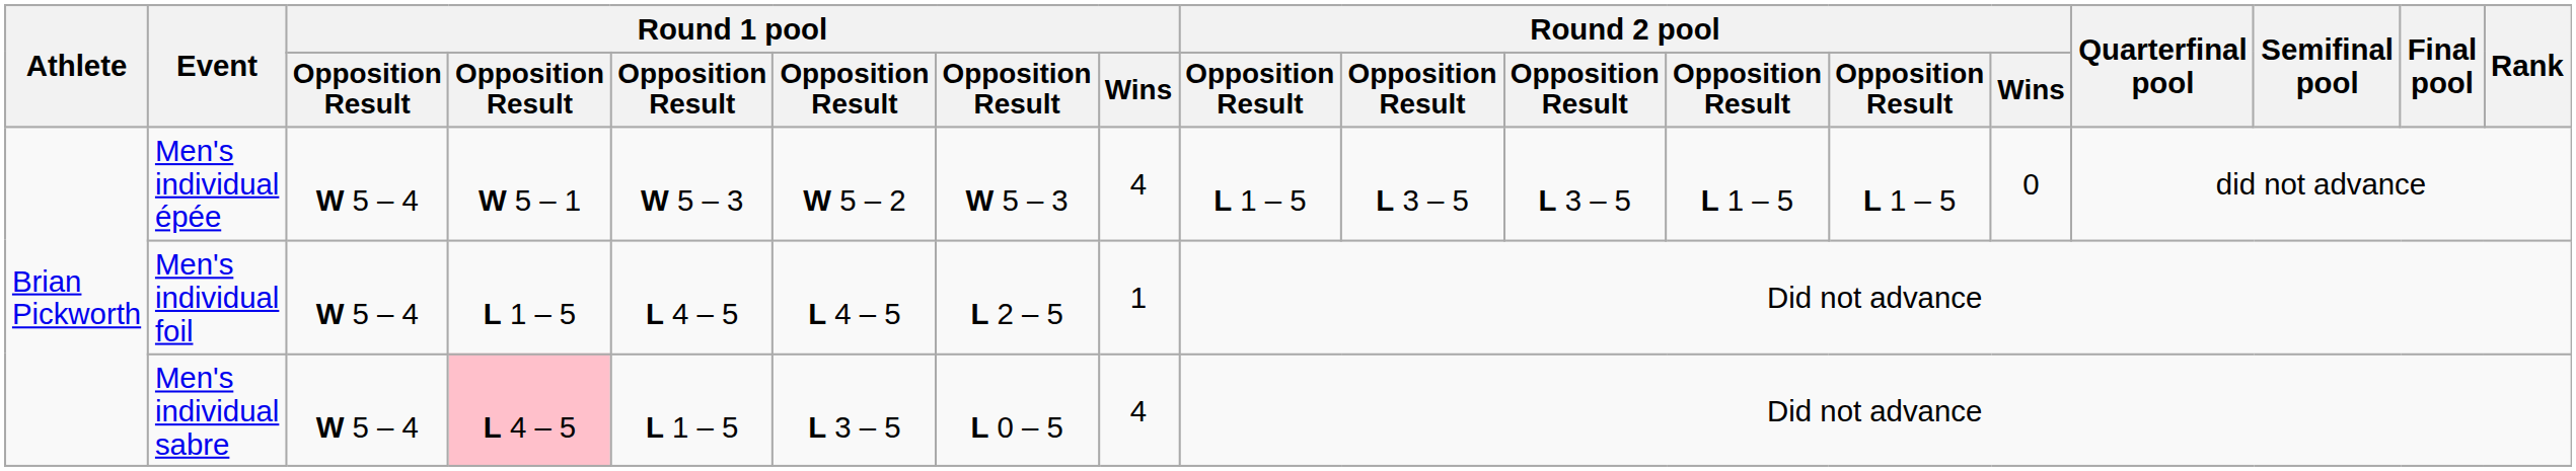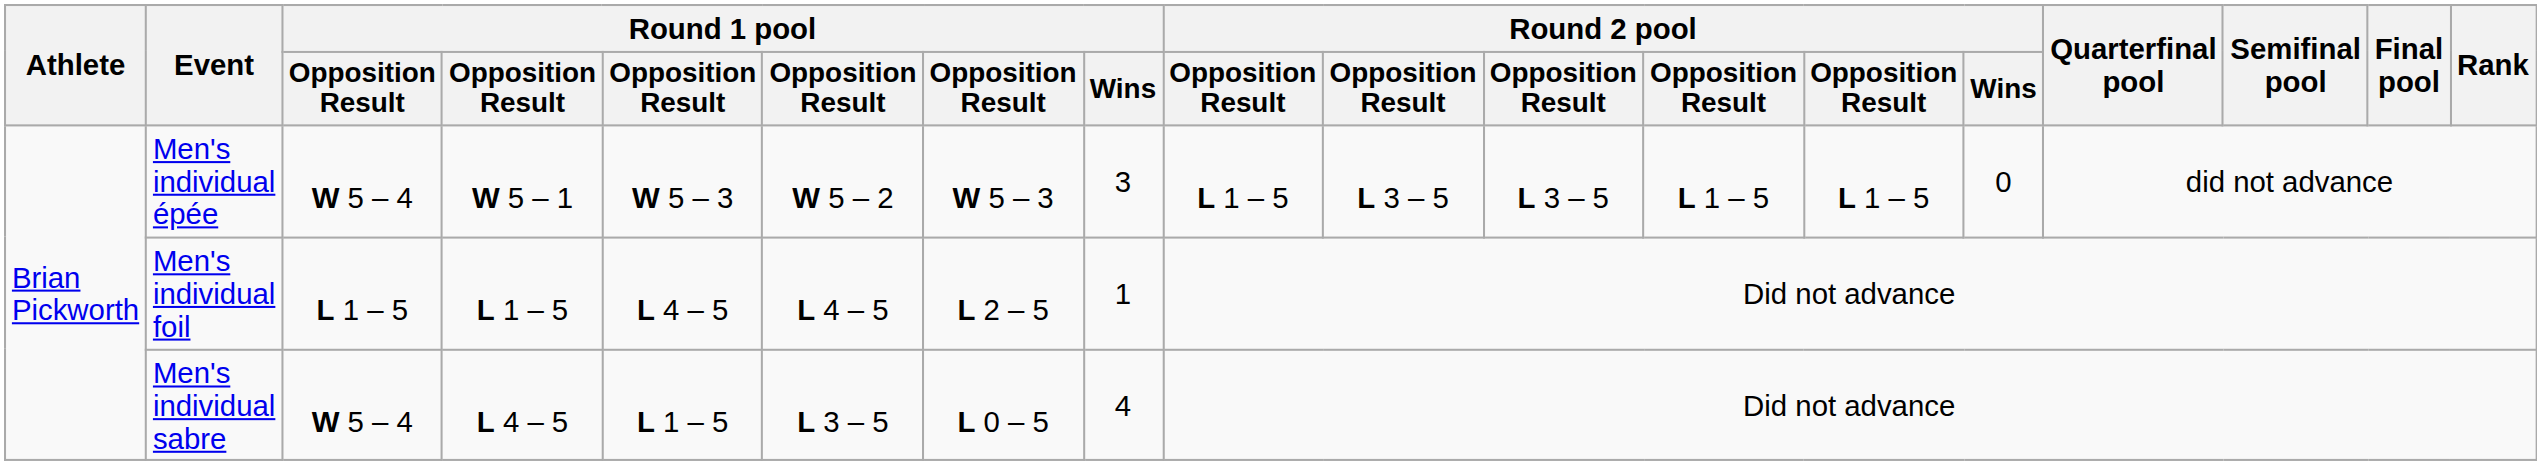Men's individual épée | Round 1 pool / Wins: 4 -> 3
Men's individual foil | column 3: W 5 – 4 -> L 1 – 5
Men's individual sabre | column 4: pink background -> no background
